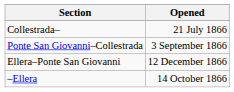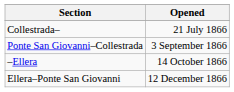rows swapped: –Ellera <-> Ellera–Ponte San Giovanni
